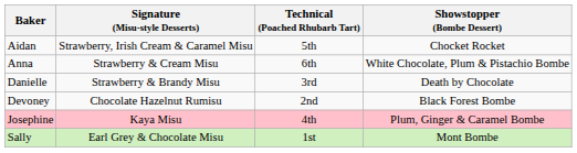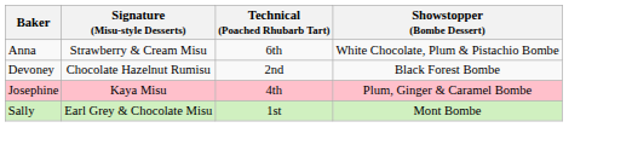- row: Aidan | Strawberry, Irish Cream & Caramel Misu | 5th | Chocket Rocket
- row: Danielle | Strawberry & Brandy Misu | 3rd | Death by Chocolate
